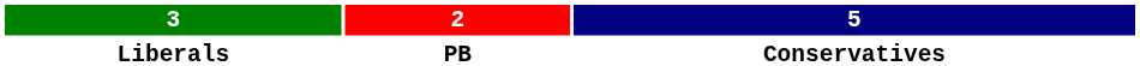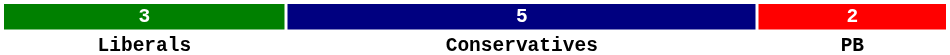columns swapped: 2 <-> 5
